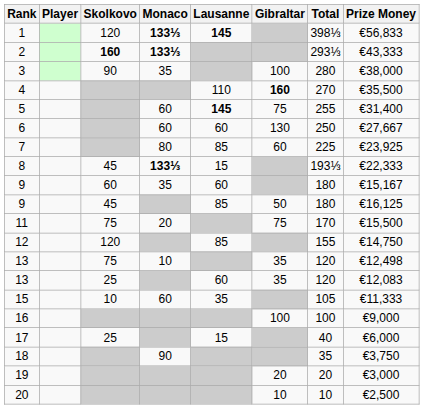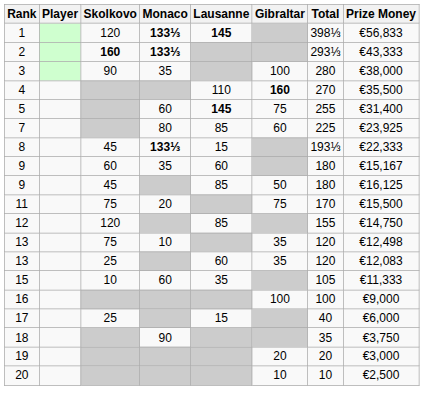- row: 6 | 60 | 60 | 130 | 250 | €27,667
